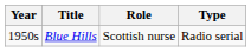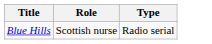- column: Year | 1950s
